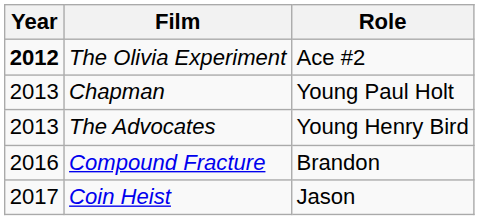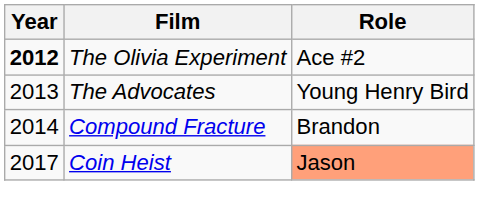- row: 2013 | Chapman | Young Paul Holt
Compound Fracture | Year: 2016 -> 2014
Coin Heist | Role: no background -> lightsalmon background
